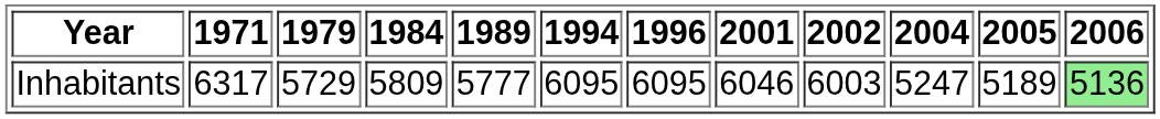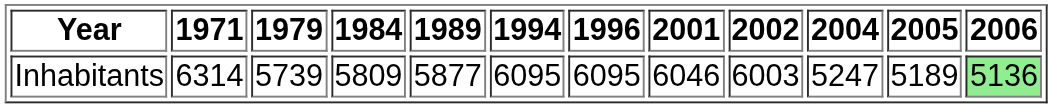Inhabitants | 1971: 6317 -> 6314
Inhabitants | 1979: 5729 -> 5739
Inhabitants | 1989: 5777 -> 5877
